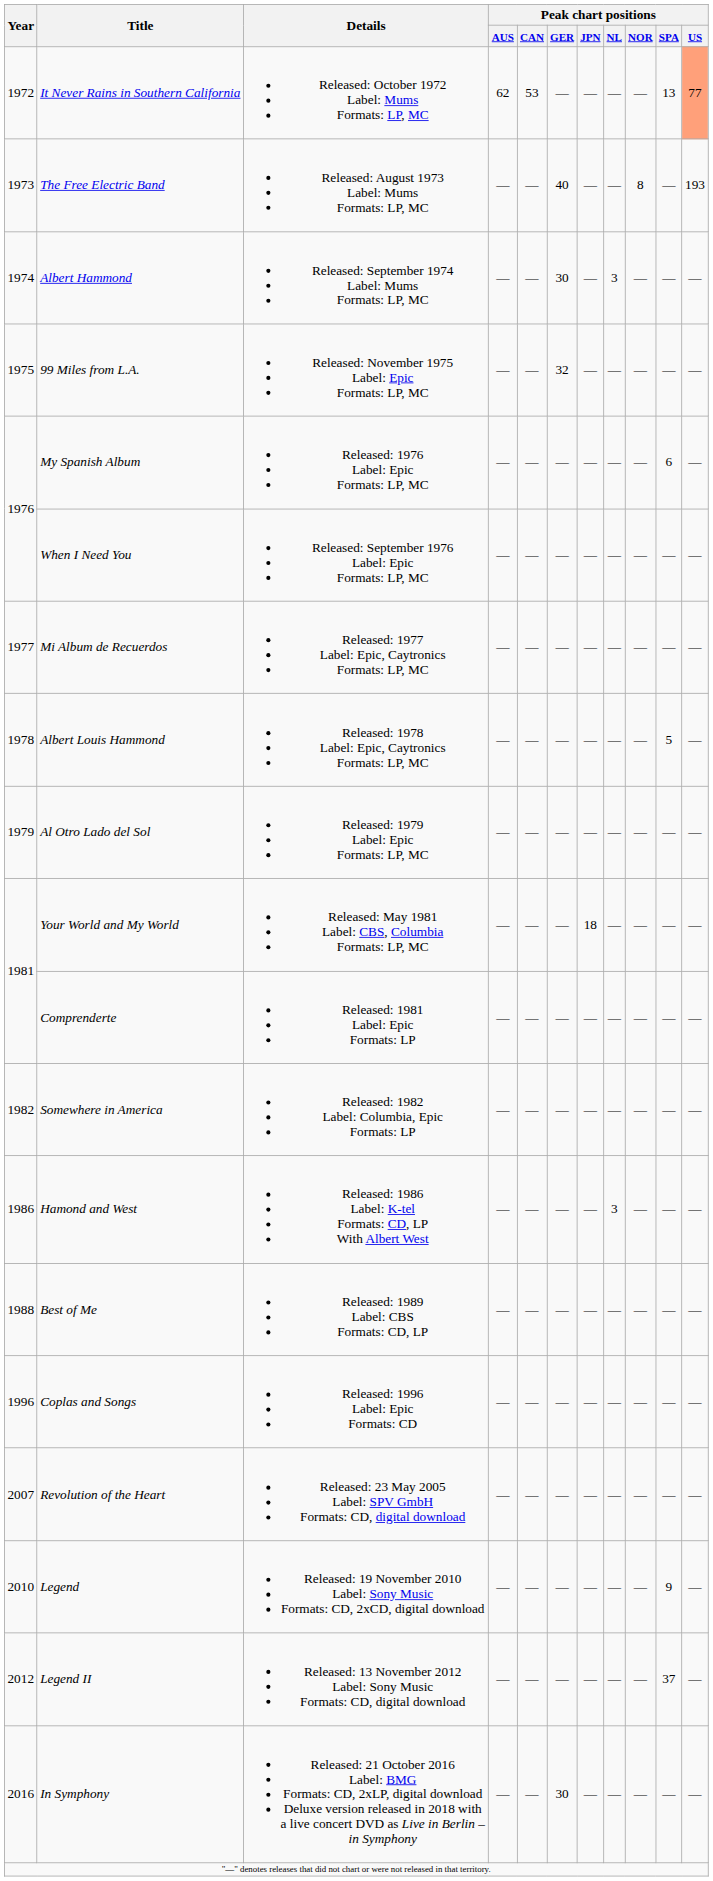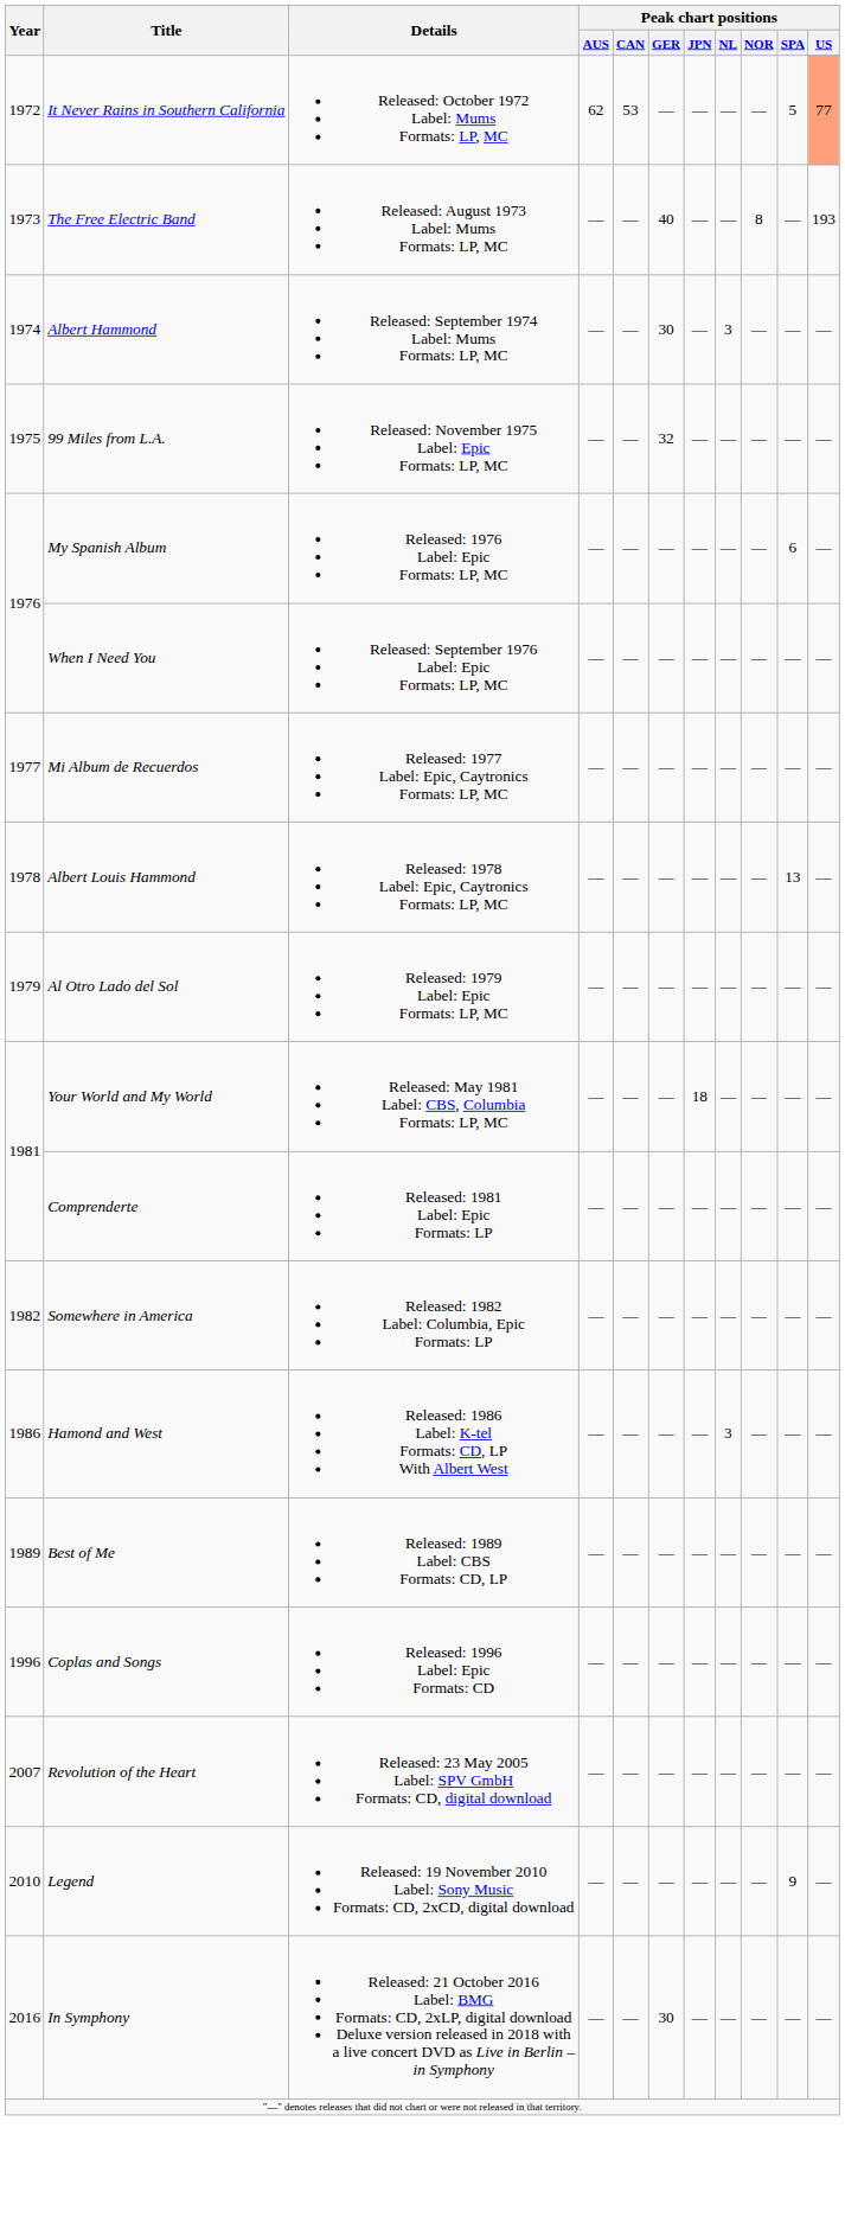It Never Rains in Southern California | Peak chart positions / SPA: 13 -> 5
Albert Louis Hammond | Peak chart positions / SPA: 5 -> 13
Best of Me | Year: 1988 -> 1989
- row: 2012 | Legend II | Released: 13 November 2012 Label: Sony Music Formats: CD, digital download | — | — | — | — | — | — | 37 | —
